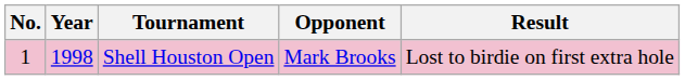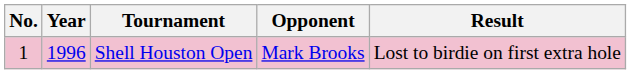Shell Houston Open | Year: 1998 -> 1996
